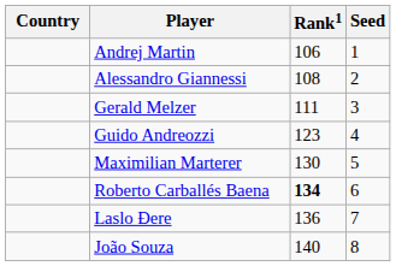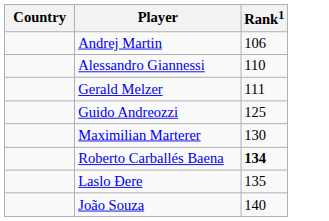- column: Seed | 1 | 2 | 3 | 4 | 5 | 6 | 7 | 8
Alessandro Giannessi | Rank1: 108 -> 110
Guido Andreozzi | Rank1: 123 -> 125
Laslo Đere | Rank1: 136 -> 135
